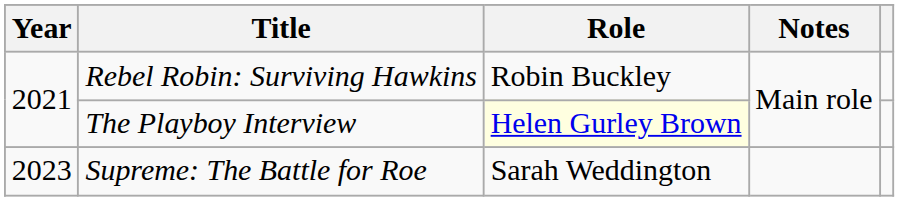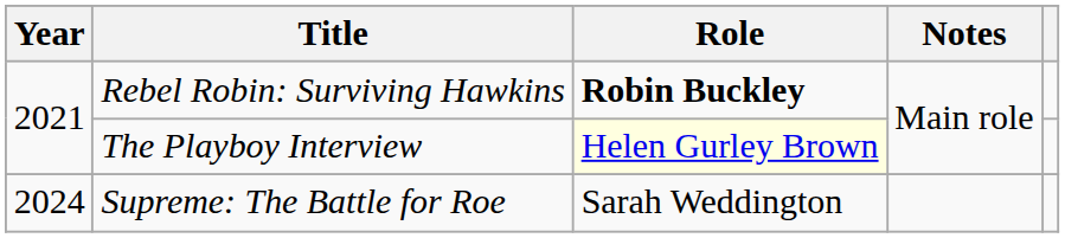Rebel Robin: Surviving Hawkins | Role: normal -> bold
Supreme: The Battle for Roe | Year: 2023 -> 2024
